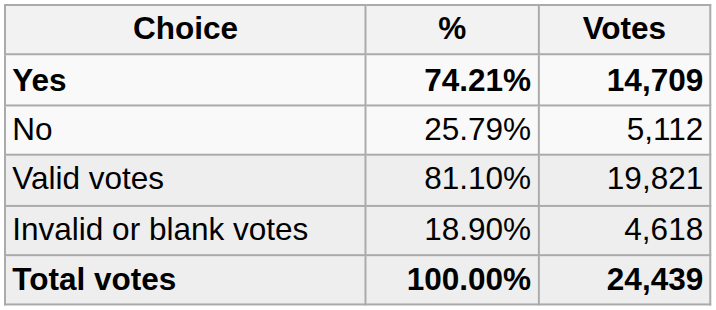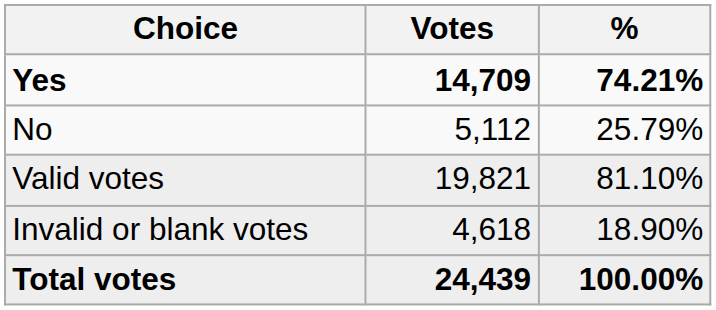columns swapped: Votes <-> %
